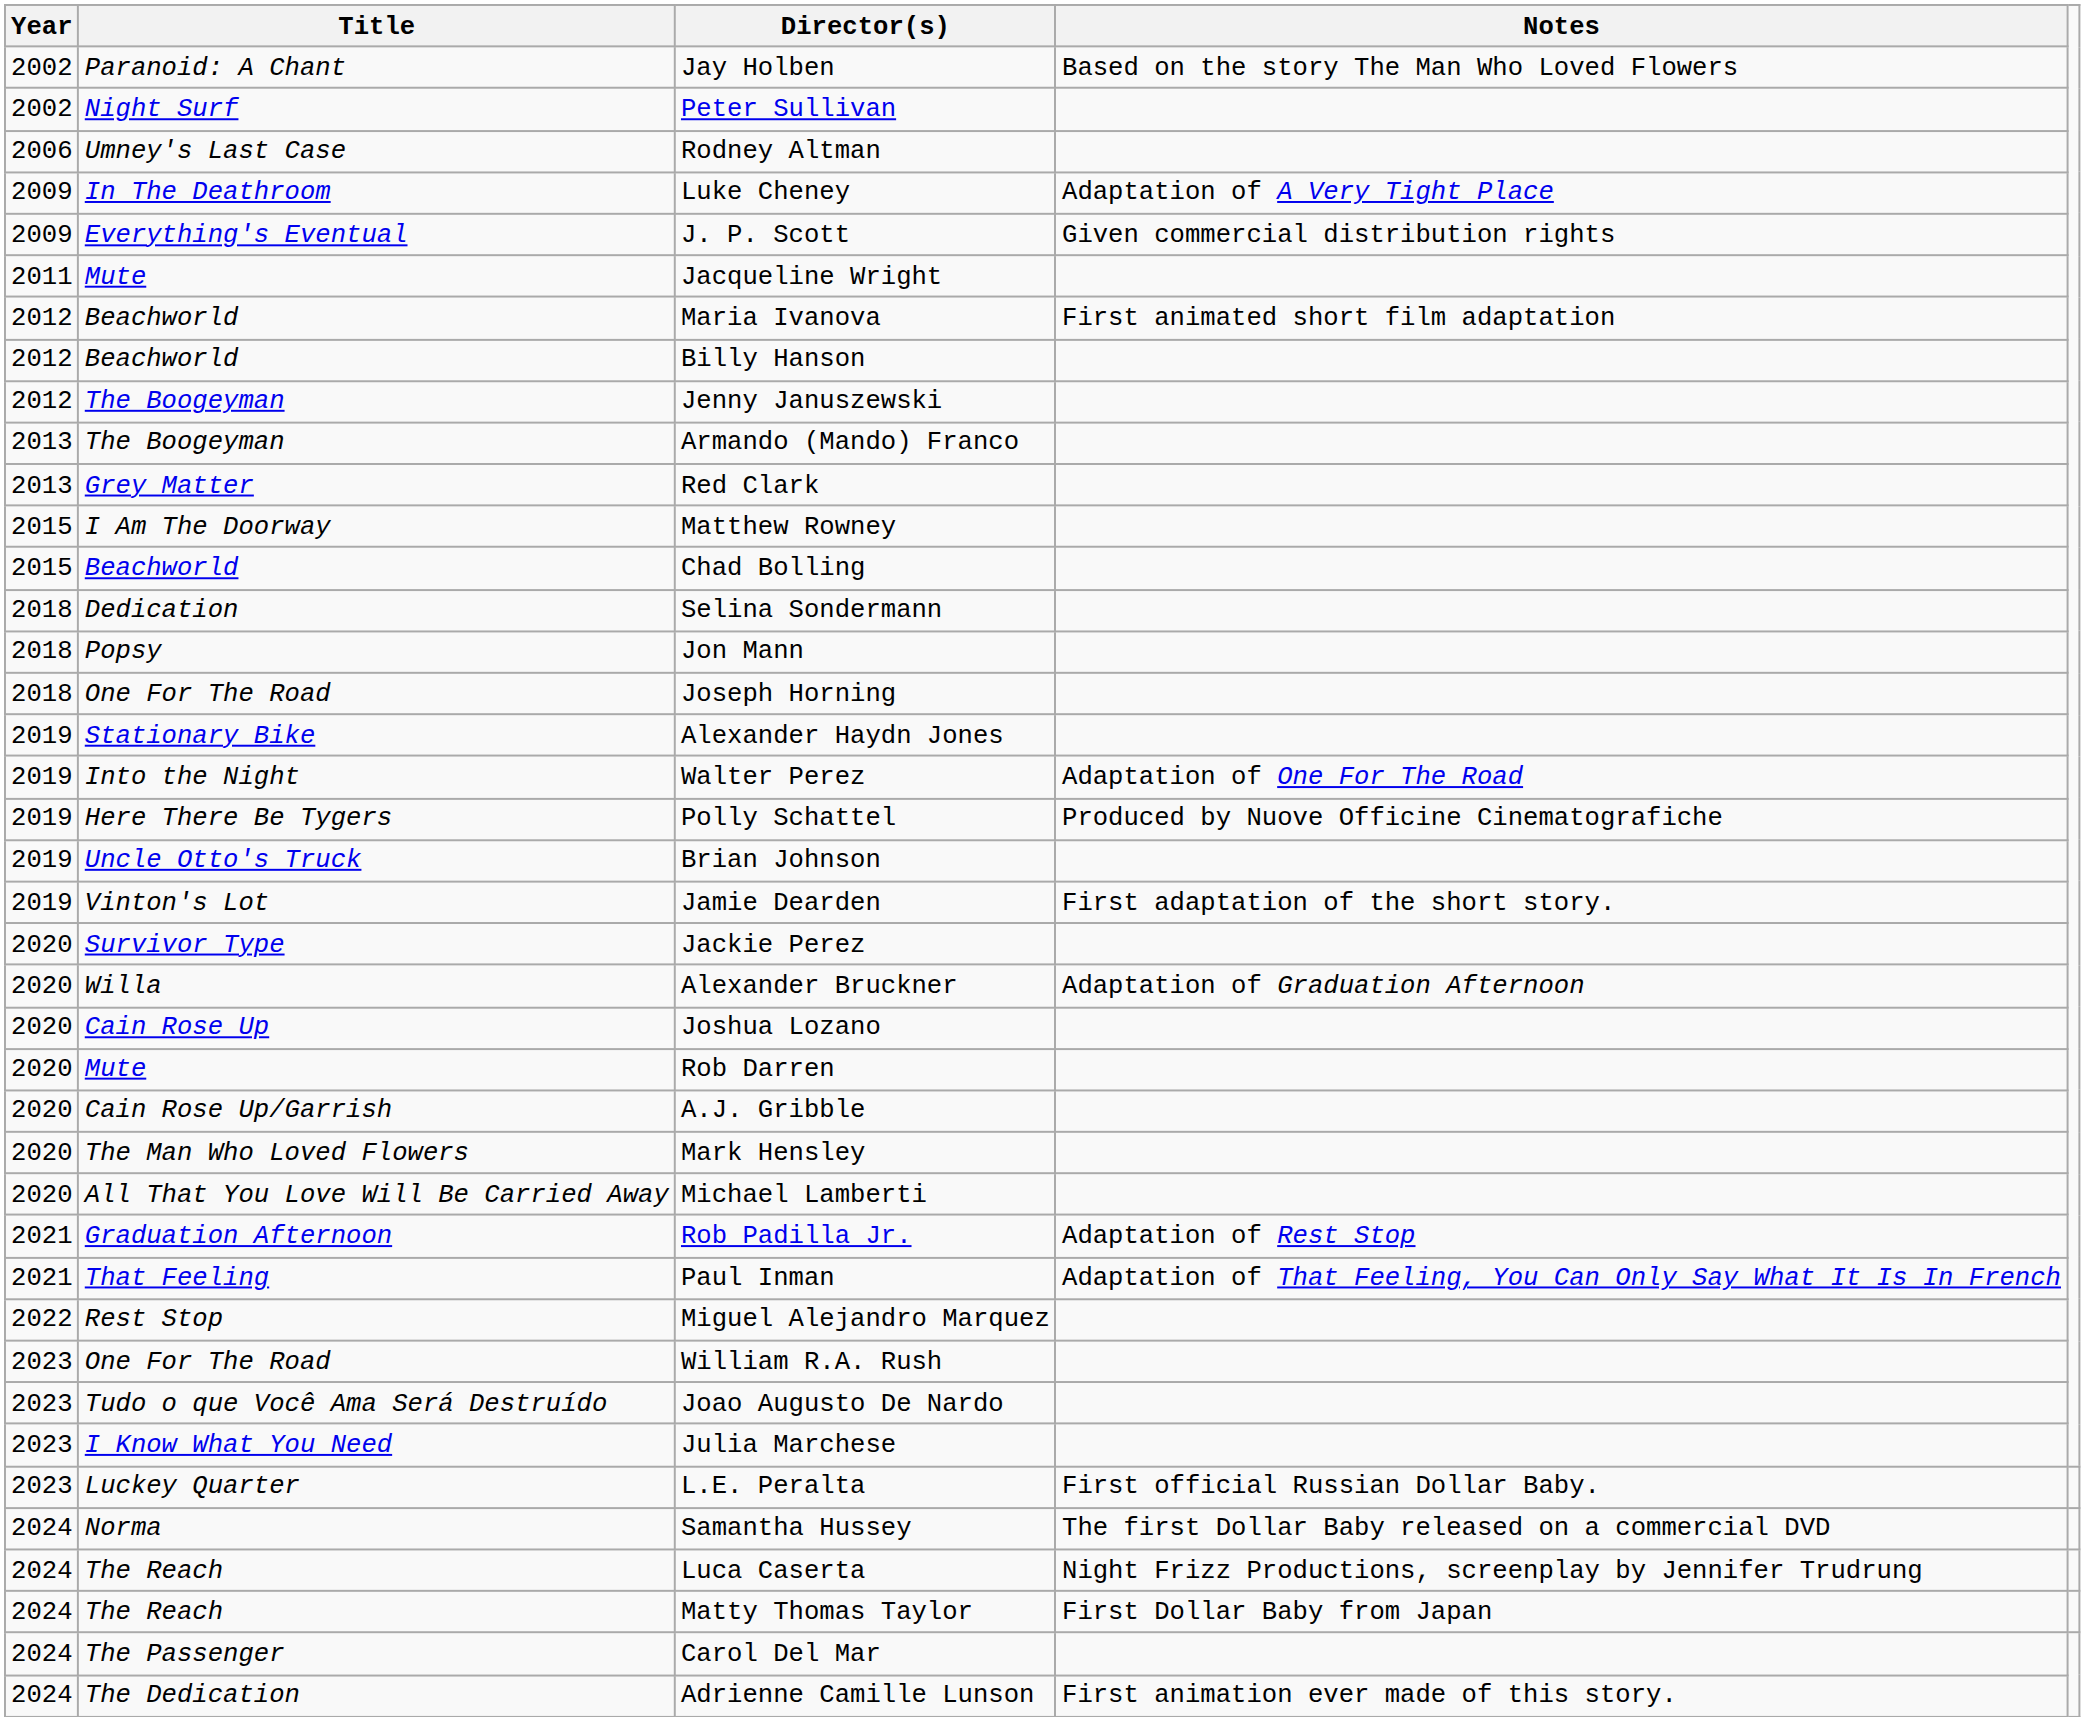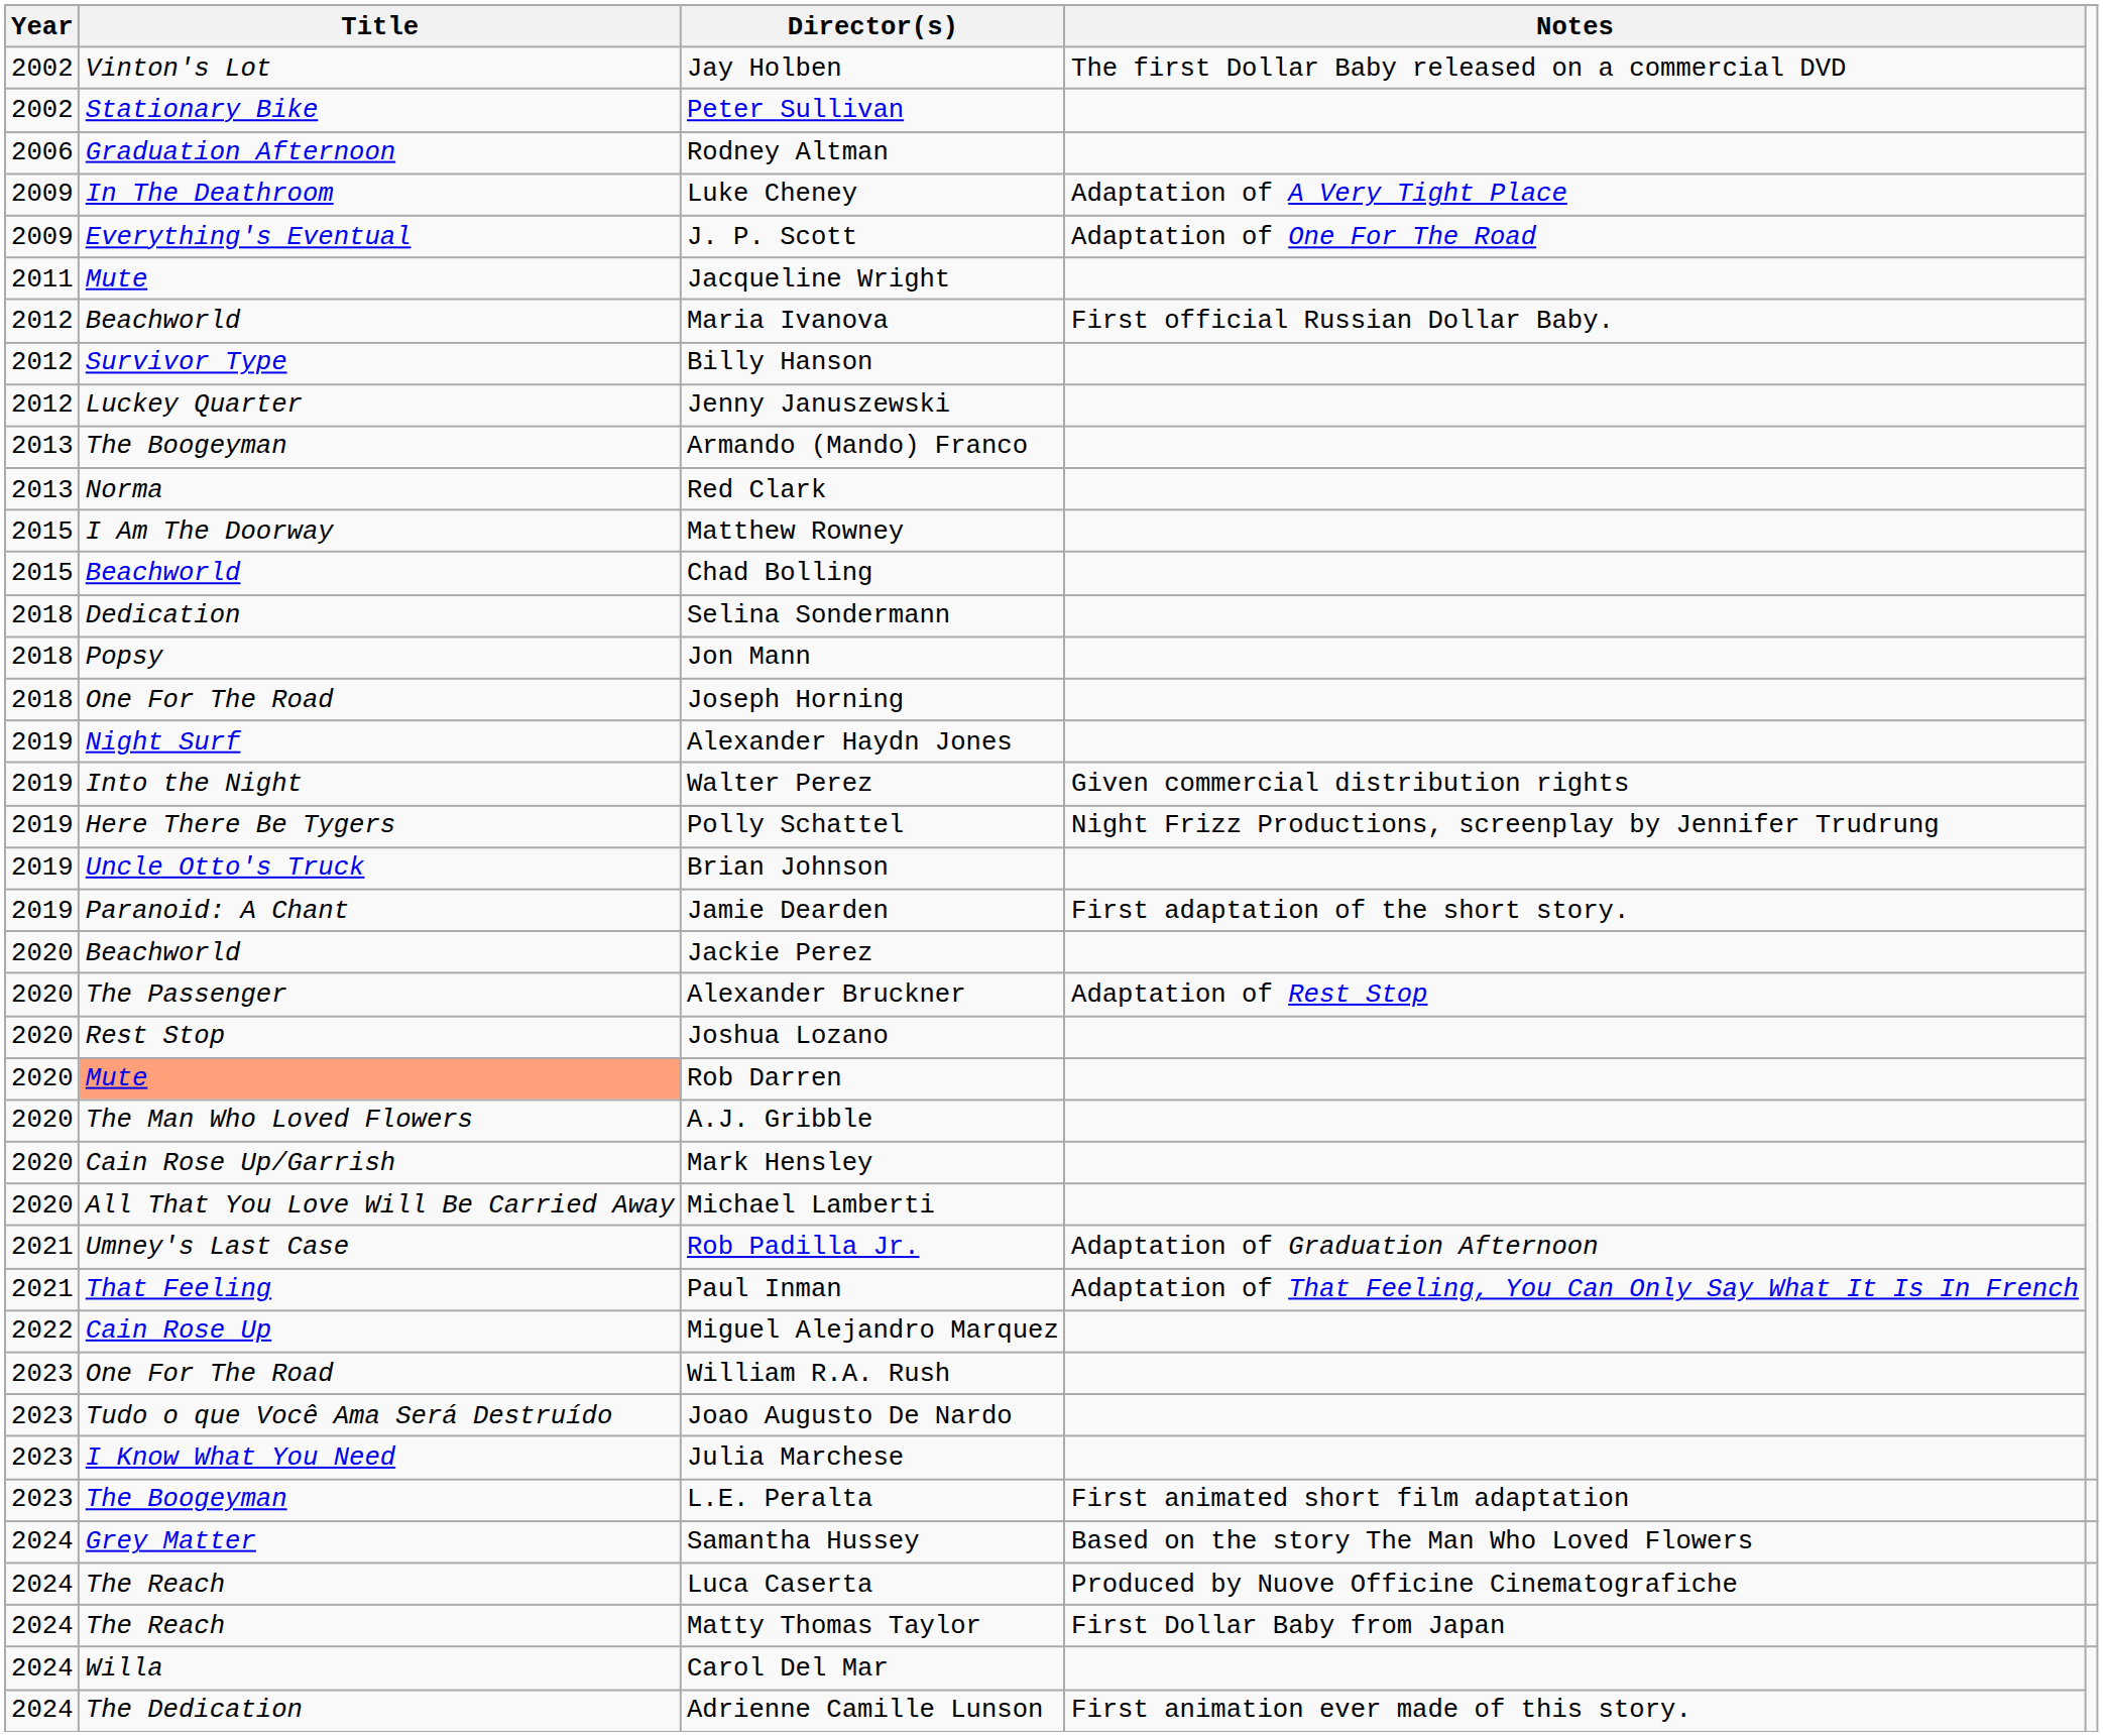Jay Holben | Title: Paranoid: A Chant -> Vinton's Lot
Jay Holben | Notes: Based on the story The Man Who Loved Flowers -> The first Dollar Baby released on a commercial DVD
Peter Sullivan | Title: Night Surf -> Stationary Bike
Rodney Altman | Title: Umney's Last Case -> Graduation Afternoon
J. P. Scott | Notes: Given commercial distribution rights -> Adaptation of One For The Road
Maria Ivanova | Notes: First animated short film adaptation -> First official Russian Dollar Baby.
Billy Hanson | Title: Beachworld -> Survivor Type
Jenny Januszewski | Title: The Boogeyman -> Luckey Quarter
Red Clark | Title: Grey Matter -> Norma
Alexander Haydn Jones | Title: Stationary Bike -> Night Surf
Walter Perez | Notes: Adaptation of One For The Road -> Given commercial distribution rights
Polly Schattel | Notes: Produced by Nuove Officine Cinematografiche -> Night Frizz Productions, screenplay by Jennifer Trudrung
Jamie Dearden | Title: Vinton's Lot -> Paranoid: A Chant
Jackie Perez | Title: Survivor Type -> Beachworld
Alexander Bruckner | Title: Willa -> The Passenger
Alexander Bruckner | Notes: Adaptation of Graduation Afternoon -> Adaptation of Rest Stop
Joshua Lozano | Title: Cain Rose Up -> Rest Stop
Rob Darren | Title: no background -> lightsalmon background
A.J. Gribble | Title: Cain Rose Up/Garrish -> The Man Who Loved Flowers
Mark Hensley | Title: The Man Who Loved Flowers -> Cain Rose Up/Garrish
Rob Padilla Jr. | Title: Graduation Afternoon -> Umney's Last Case
Rob Padilla Jr. | Notes: Adaptation of Rest Stop -> Adaptation of Graduation Afternoon
Miguel Alejandro Marquez | Title: Rest Stop -> Cain Rose Up
L.E. Peralta | Title: Luckey Quarter -> The Boogeyman
L.E. Peralta | Notes: First official Russian Dollar Baby. -> First animated short film adaptation
Samantha Hussey | Title: Norma -> Grey Matter
Samantha Hussey | Notes: The first Dollar Baby released on a commercial DVD -> Based on the story The Man Who Loved Flowers
Luca Caserta | Notes: Night Frizz Productions, screenplay by Jennifer Trudrung -> Produced by Nuove Officine Cinematografiche
Carol Del Mar | Title: The Passenger -> Willa
